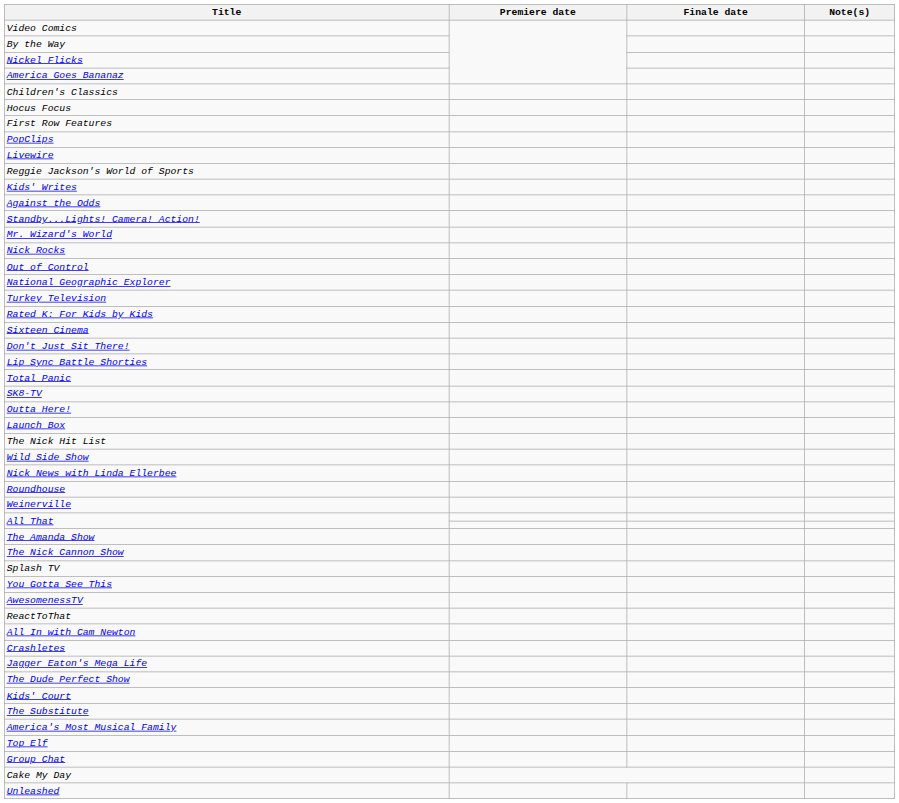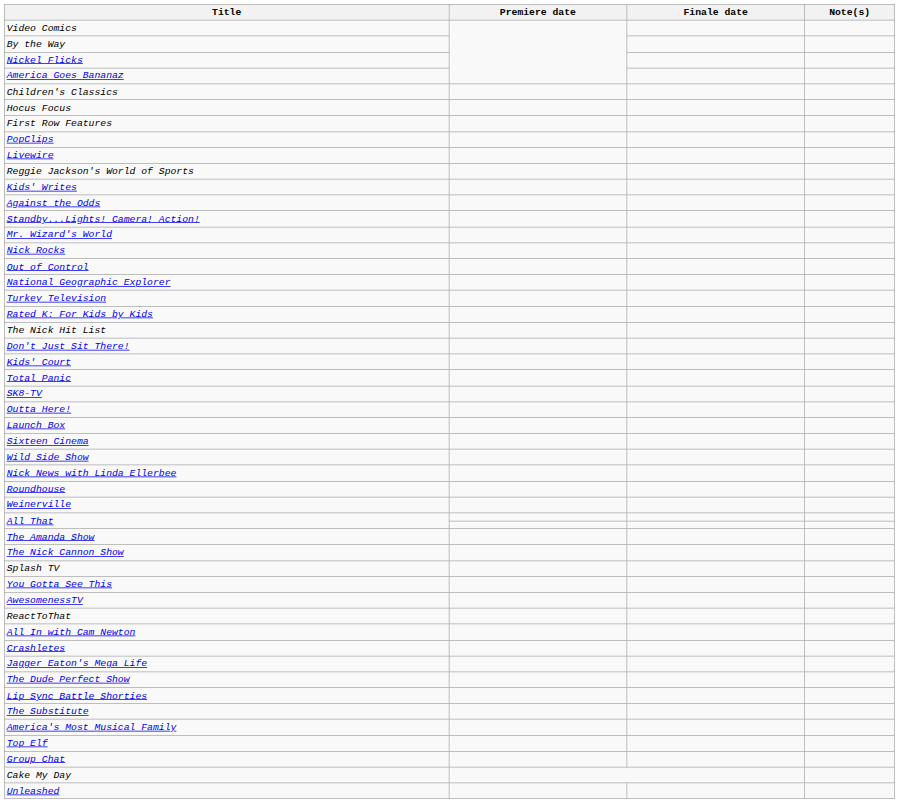rows swapped: Sixteen Cinema <-> The Nick Hit List
rows swapped: Kids' Court <-> Lip Sync Battle Shorties
